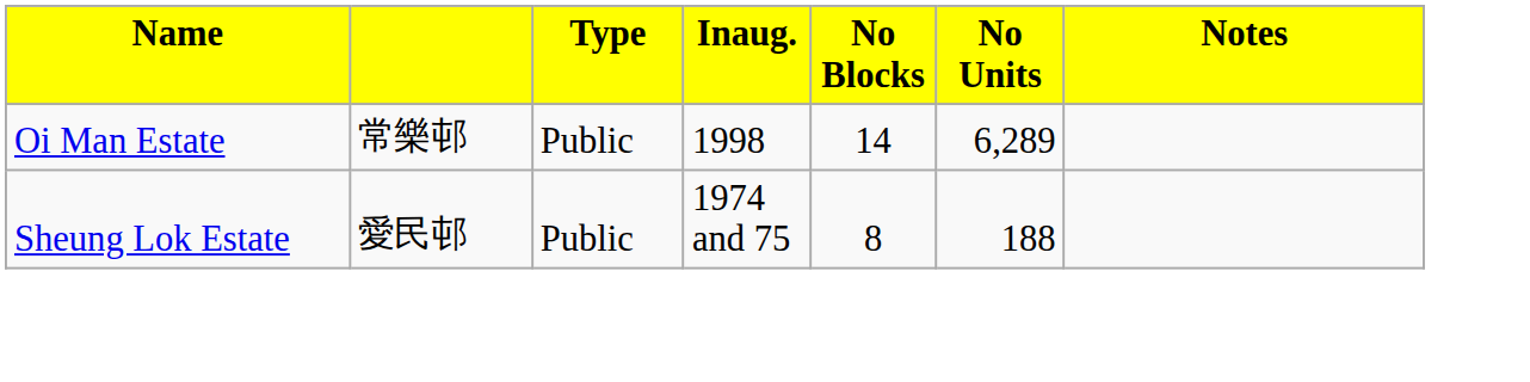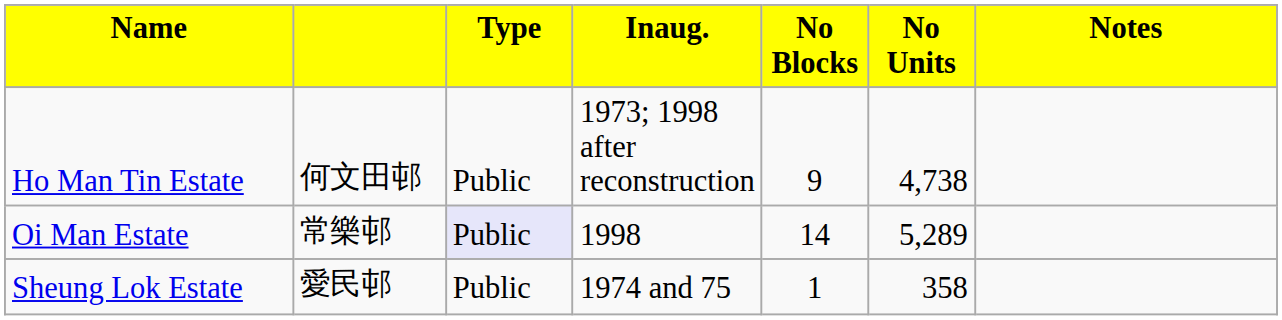+ row: Ho Man Tin Estate | 何文田邨 | Public | 1973; 1998 after reconstruction | 9 | 4,738
Oi Man Estate | column 3: no background -> lavender background
Oi Man Estate | column 6: 6,289 -> 5,289
Sheung Lok Estate | column 5: 8 -> 1
Sheung Lok Estate | column 6: 188 -> 358
